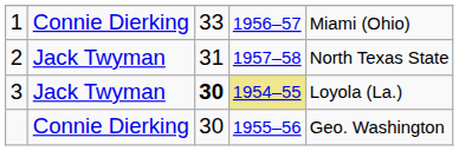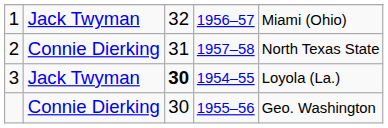1 | column 2: Connie Dierking -> Jack Twyman
1 | column 3: 33 -> 32
2 | column 2: Jack Twyman -> Connie Dierking
3 | column 4: khaki background -> no background
